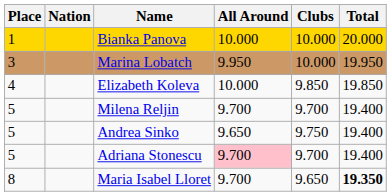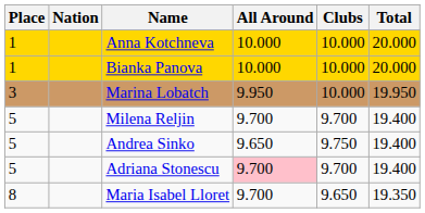+ row: 1 | Anna Kotchneva | 10.000 | 10.000 | 20.000
- row: 4 | Elizabeth Koleva | 10.000 | 9.850 | 19.850
Maria Isabel Lloret | Total: bold -> normal
